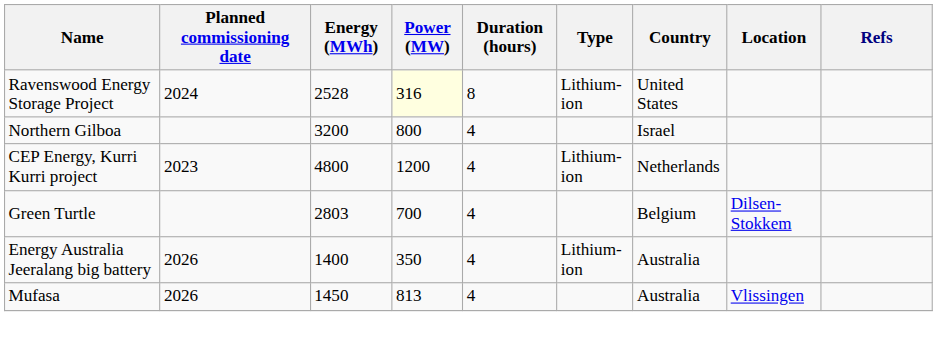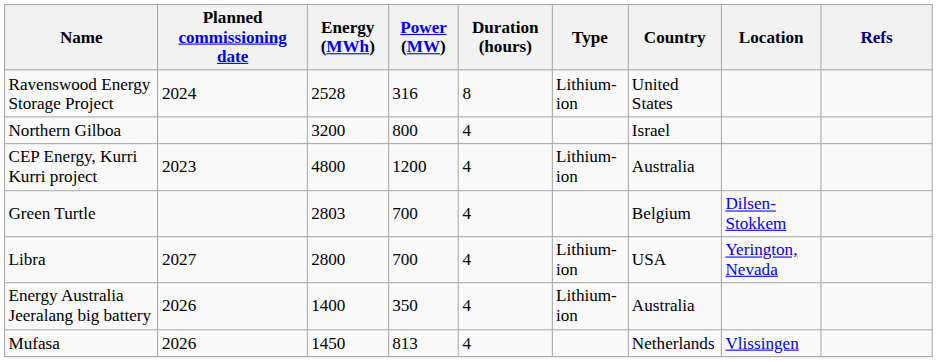Ravenswood Energy Storage Project | Power (MW): lightyellow background -> no background
CEP Energy, Kurri Kurri project | Country: Netherlands -> Australia
+ row: Libra | 2027 | 2800 | 700 | 4 | Lithium-ion | USA | Yerington, Nevada
Mufasa | Country: Australia -> Netherlands
